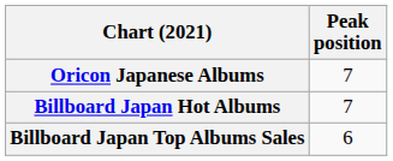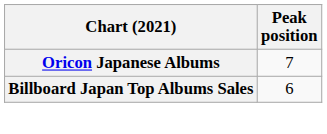- row: Billboard Japan Hot Albums | 7
